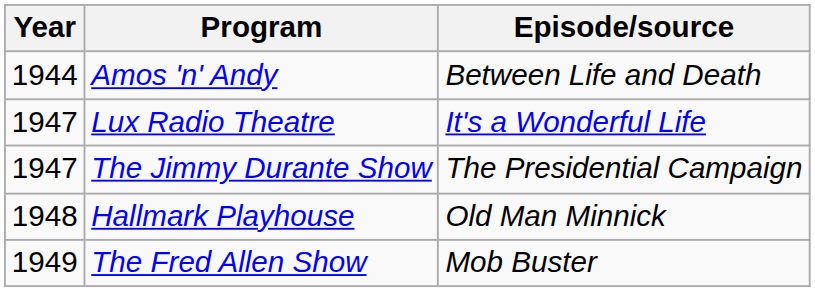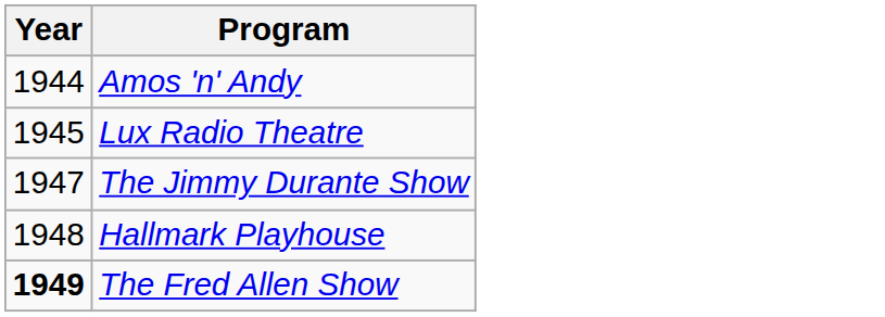- column: Episode/source | Between Life and Death | It's a Wonderful Life | The Presidential Campaign | Old Man Minnick | Mob Buster
Lux Radio Theatre | Year: 1947 -> 1945
The Fred Allen Show | Year: normal -> bold
